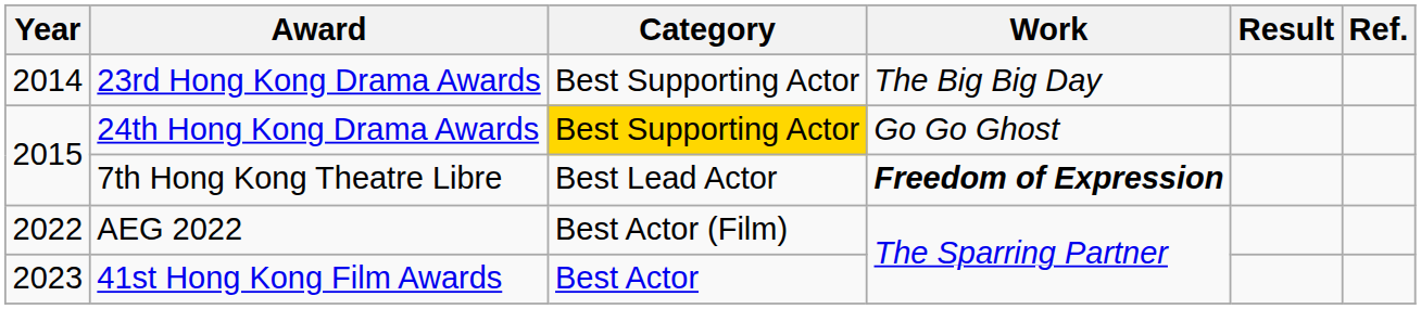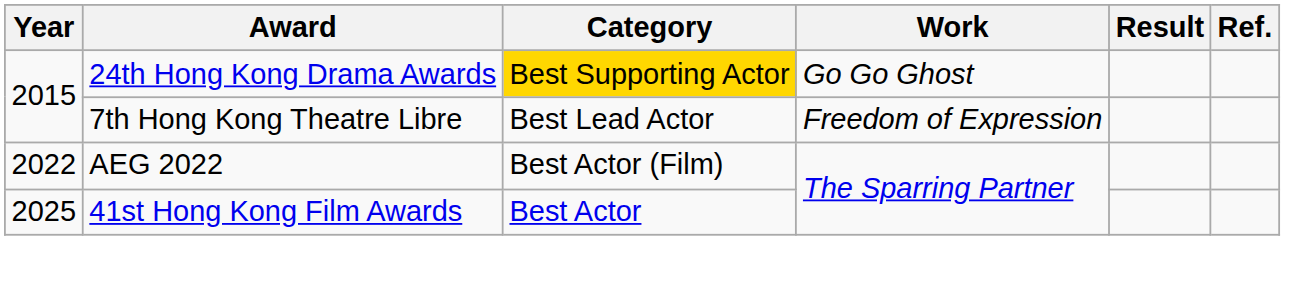- row: 2014 | 23rd Hong Kong Drama Awards | Best Supporting Actor | The Big Big Day
7th Hong Kong Theatre Libre | Work: bold -> normal
41st Hong Kong Film Awards | Year: 2023 -> 2025
